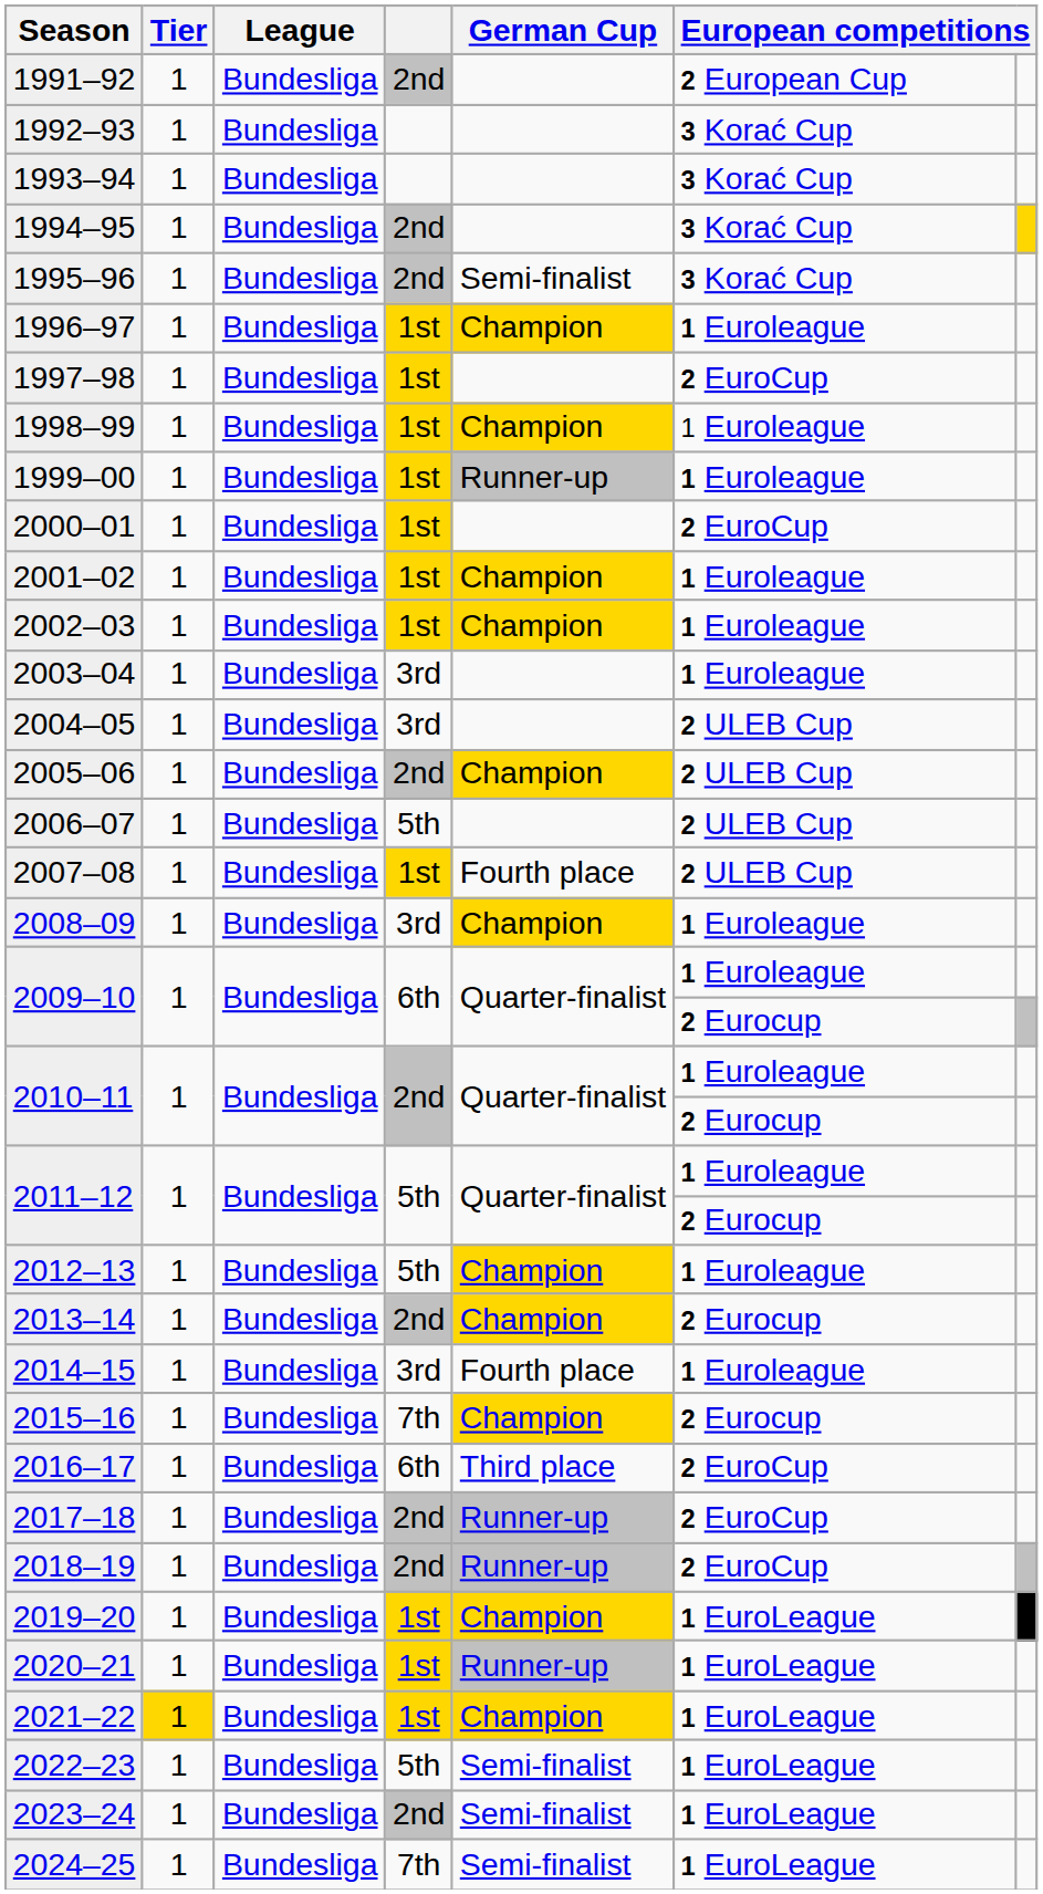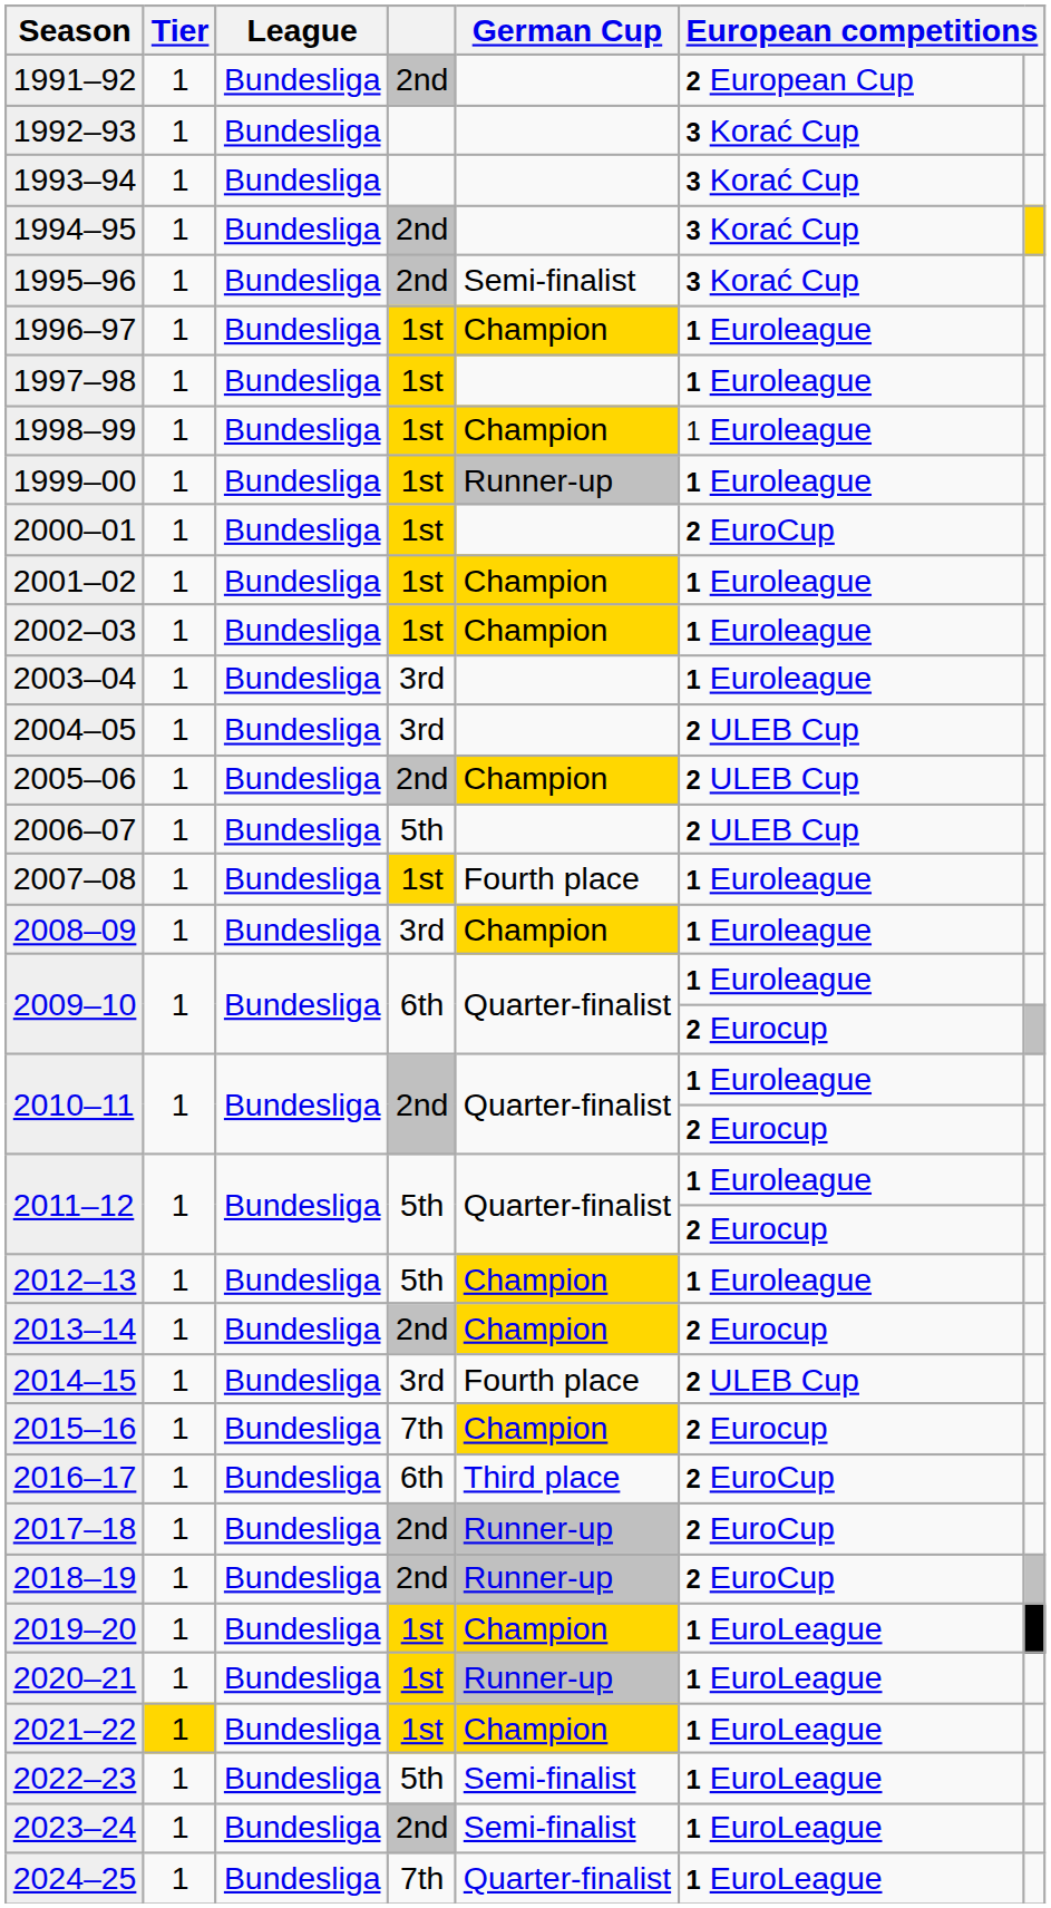1997–98 | column 6: 2 EuroCup -> 1 Euroleague
2007–08 | column 6: 2 ULEB Cup -> 1 Euroleague
2014–15 | column 6: 1 Euroleague -> 2 ULEB Cup
2024–25 | German Cup: Semi-finalist -> Quarter-finalist
